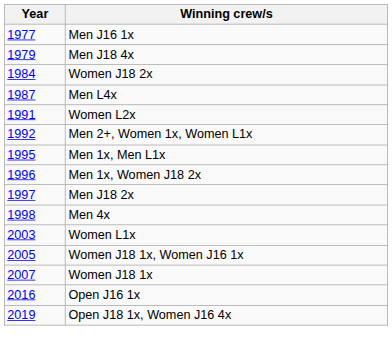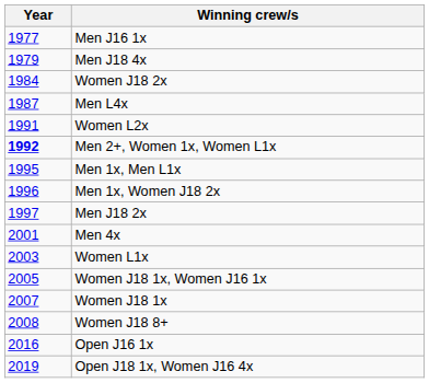Men 2+, Women 1x, Women L1x | Year: normal -> bold
Men 4x | Year: 1998 -> 2001
+ row: 2008 | Women J18 8+
